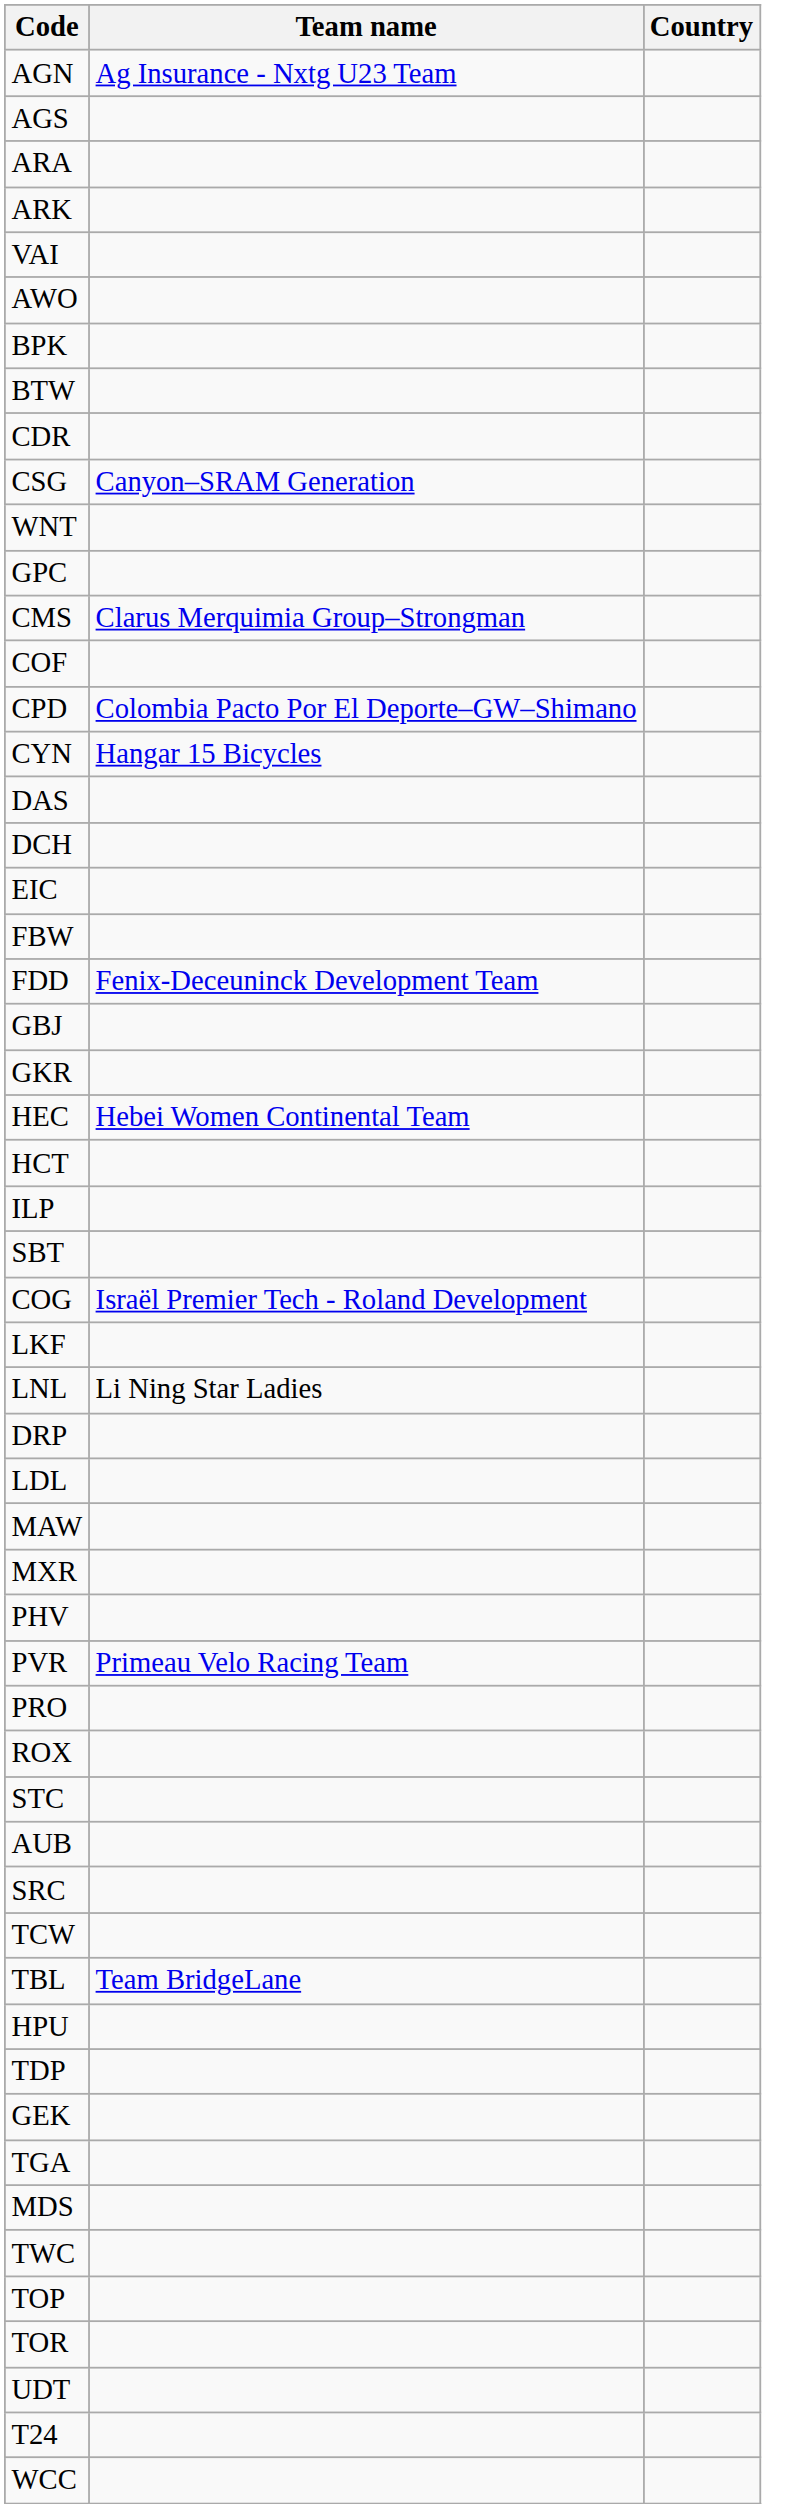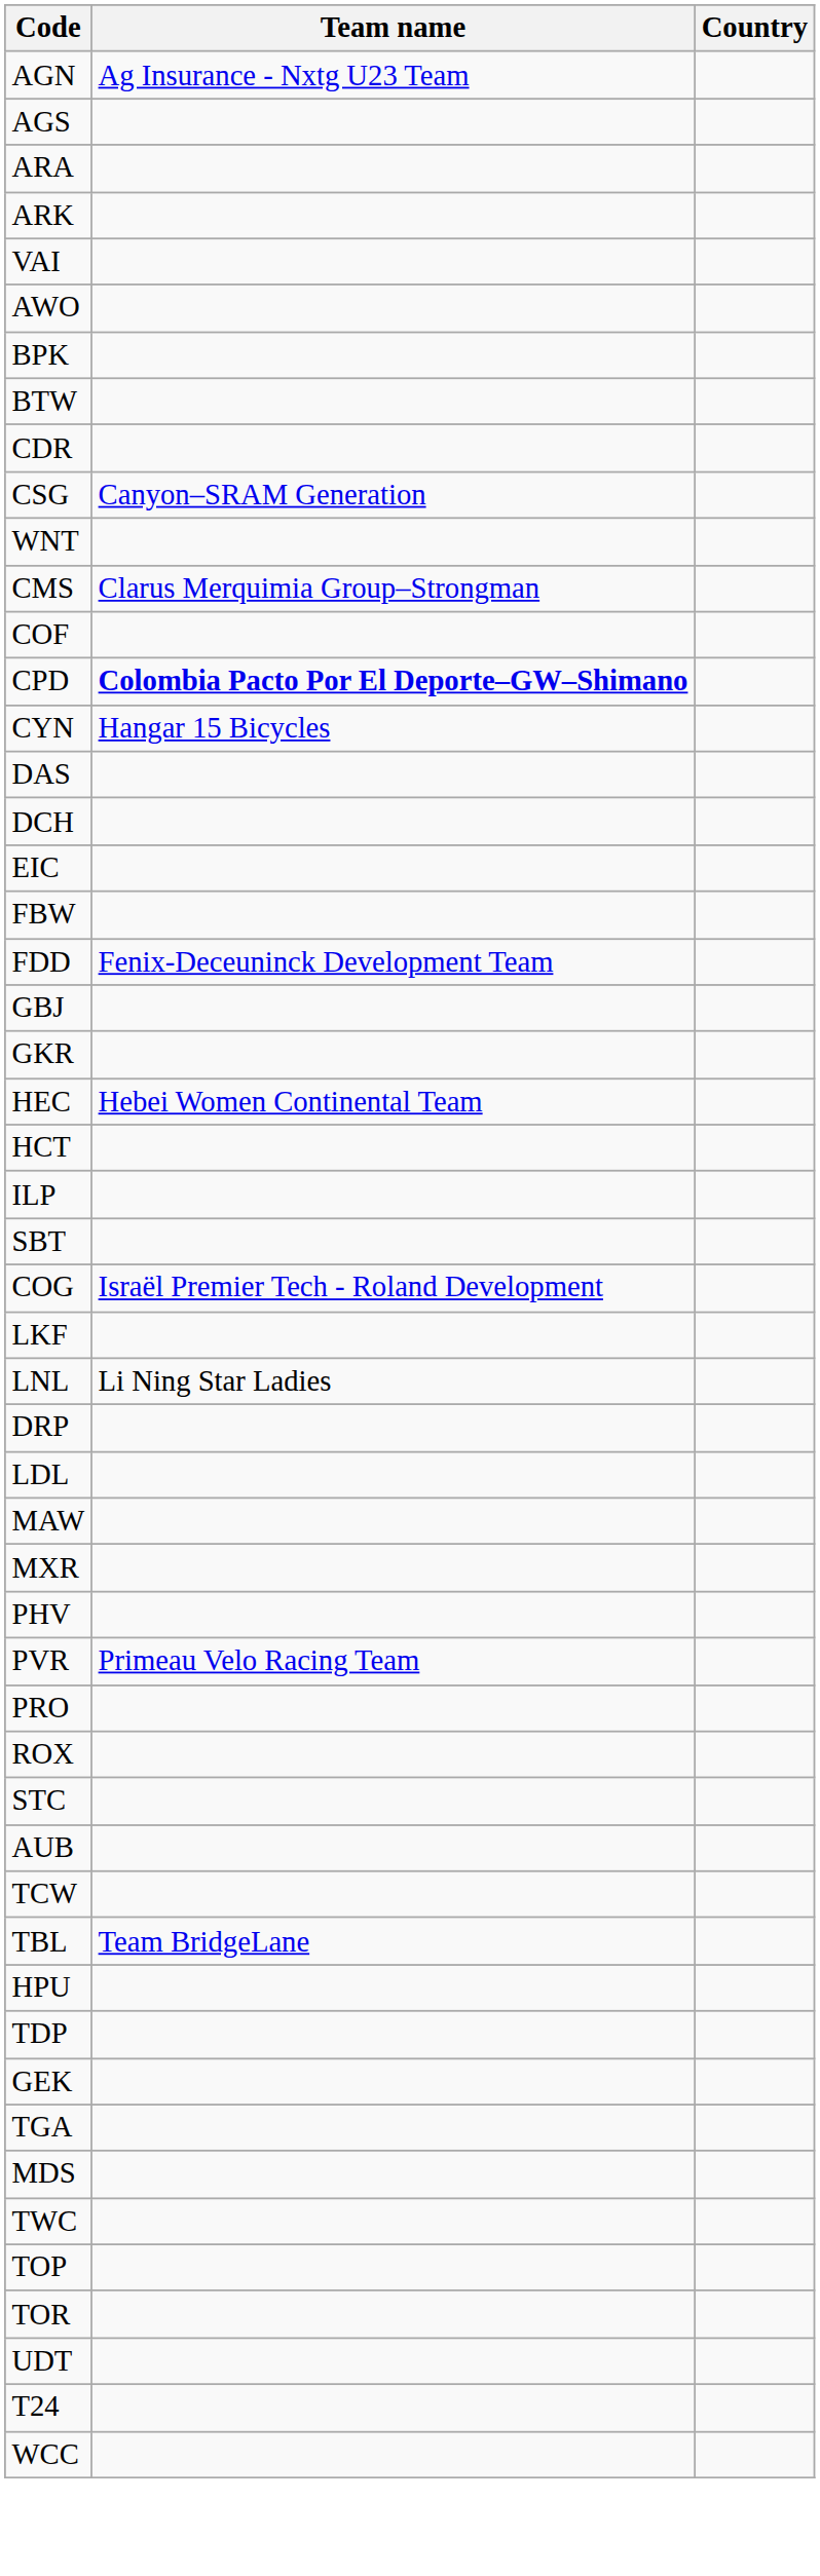- row: GPC
CPD | Team name: normal -> bold
- row: SRC
